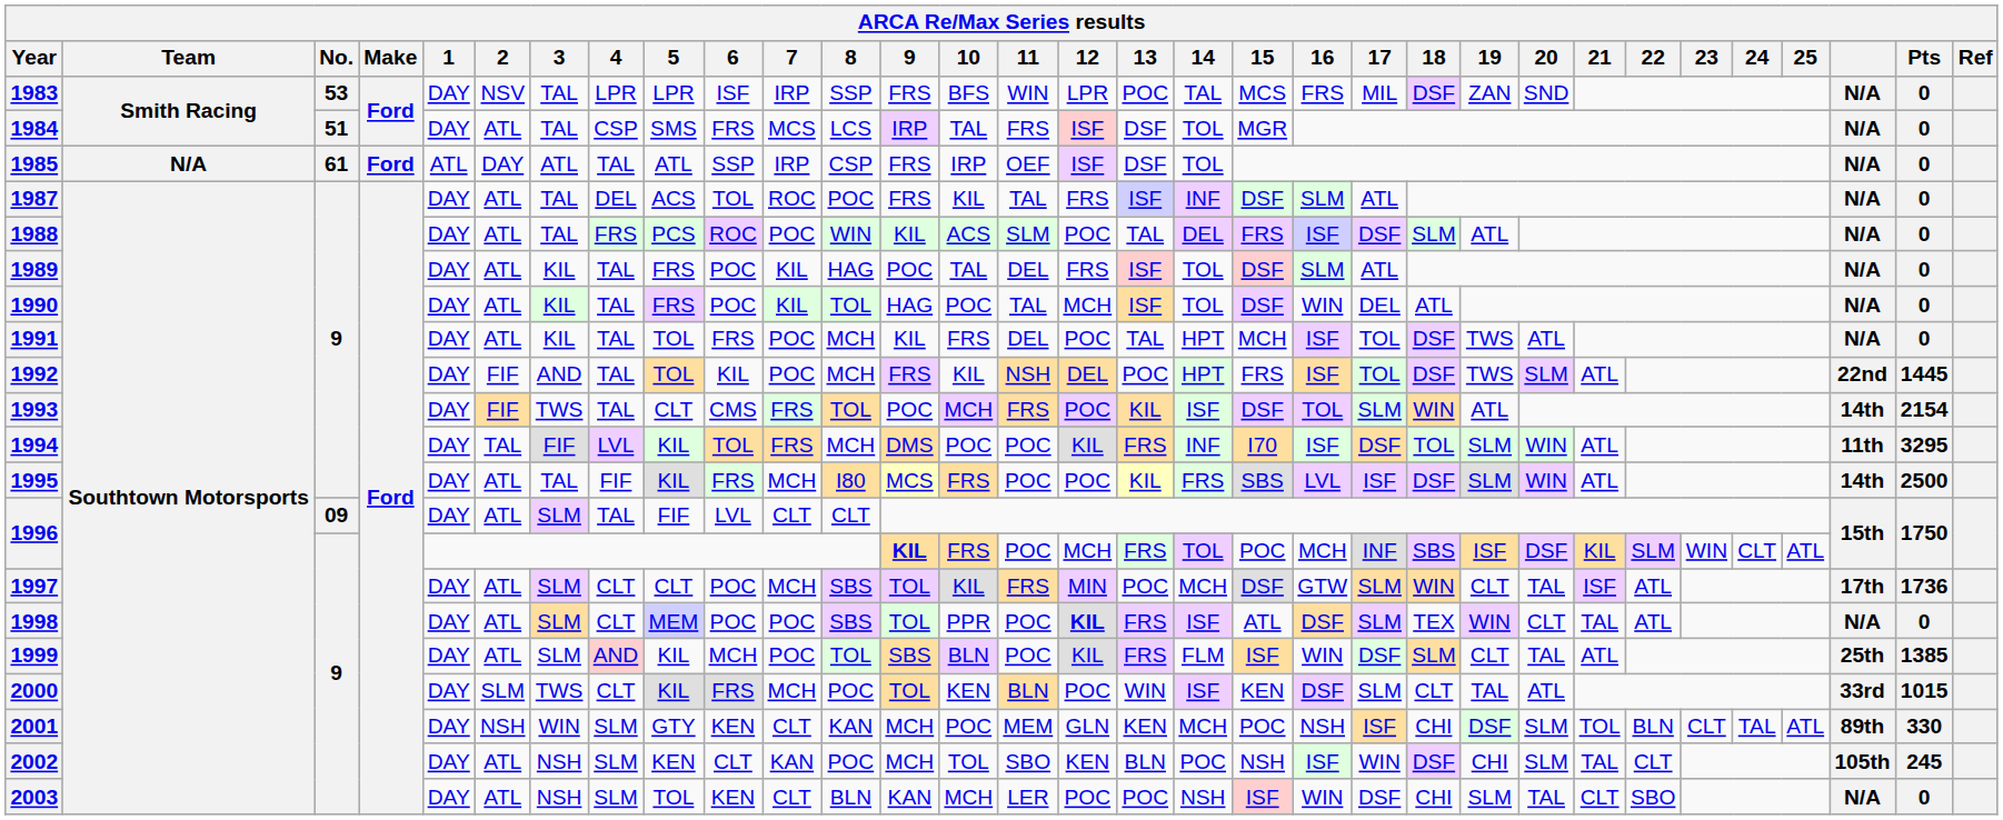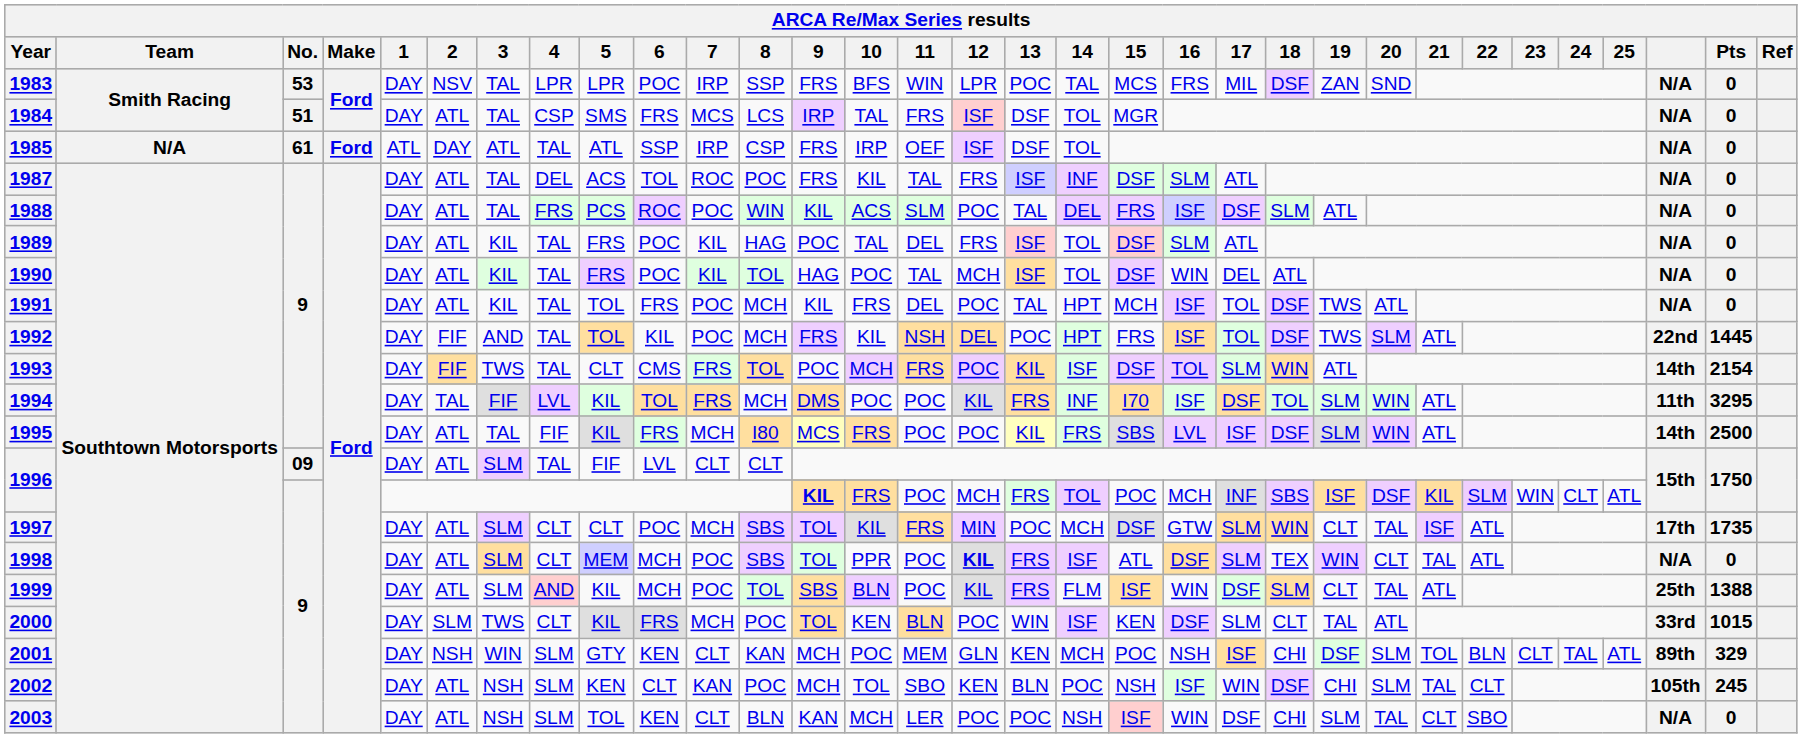1983 | 6: ISF -> POC
1997 | Pts: 1736 -> 1735
1998 | 6: POC -> MCH
1999 | Pts: 1385 -> 1388
2001 | Pts: 330 -> 329
